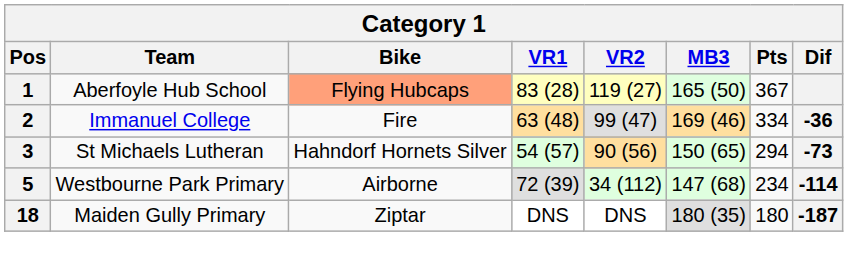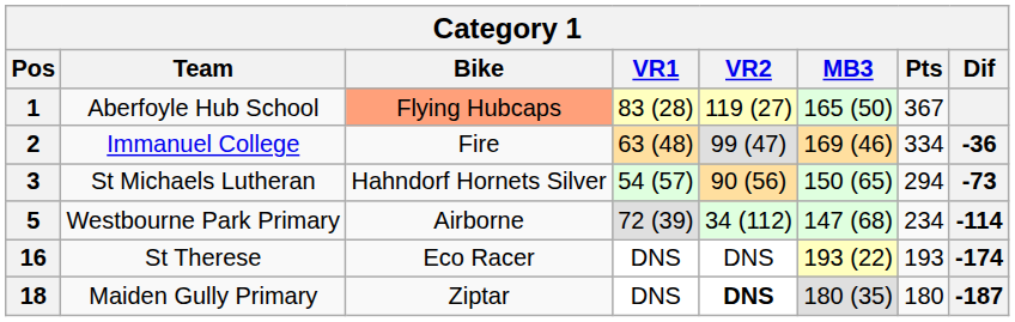+ row: 16 | St Therese | Eco Racer | DNS | DNS | 193 (22) | 193 | -174
18 | VR2: normal -> bold
